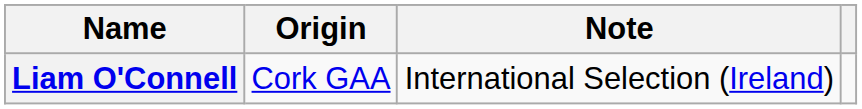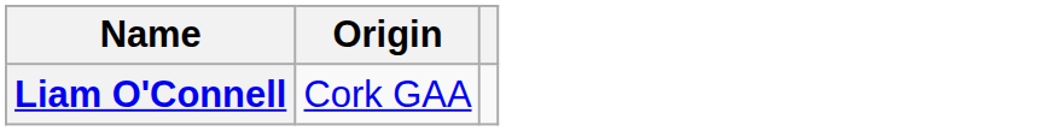- column: Note | International Selection (Ireland)
